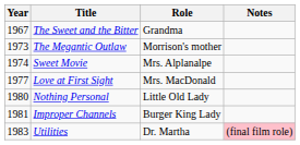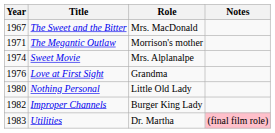The Sweet and the Bitter | Role: Grandma -> Mrs. MacDonald
The Megantic Outlaw | Year: 1973 -> 1971
Love at First Sight | Year: 1977 -> 1976
Love at First Sight | Role: Mrs. MacDonald -> Grandma
Improper Channels | Year: 1981 -> 1982
